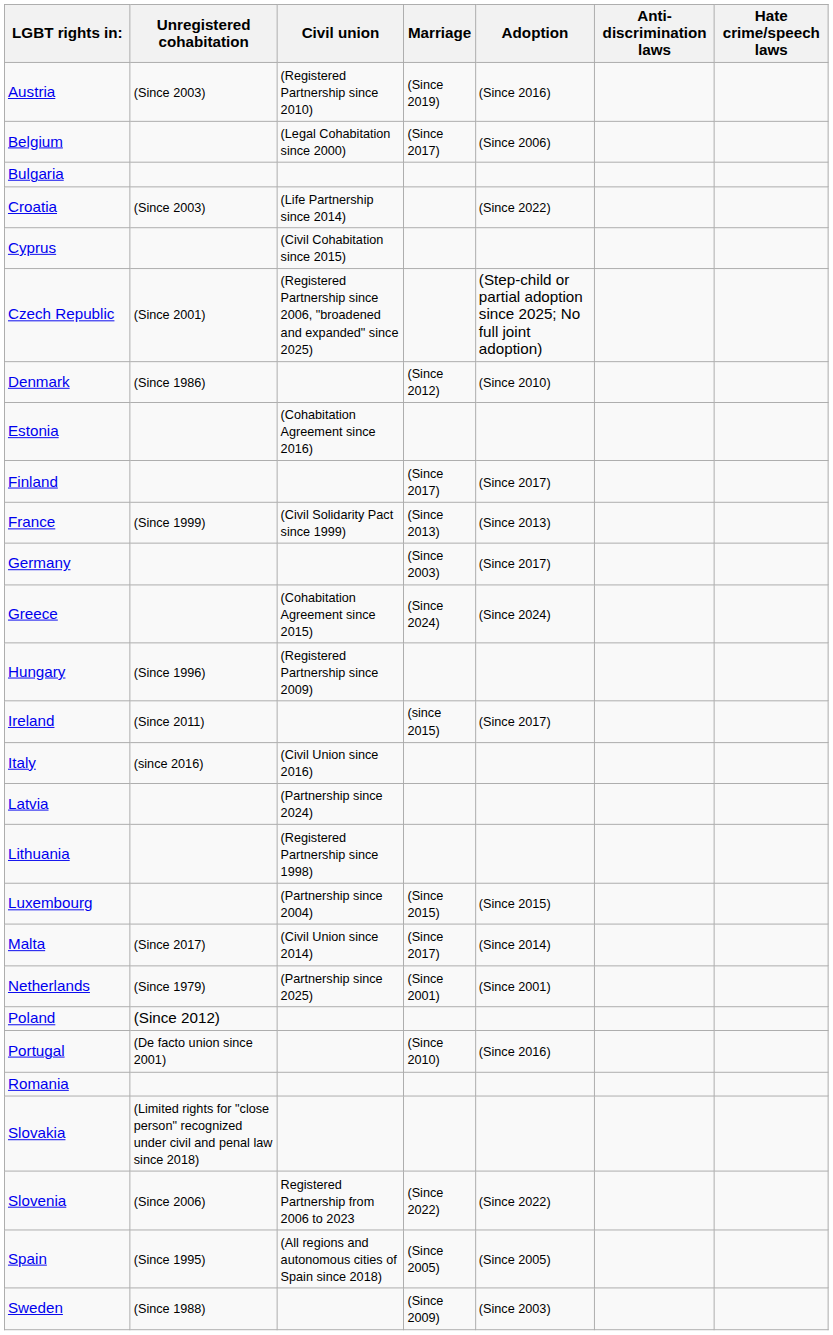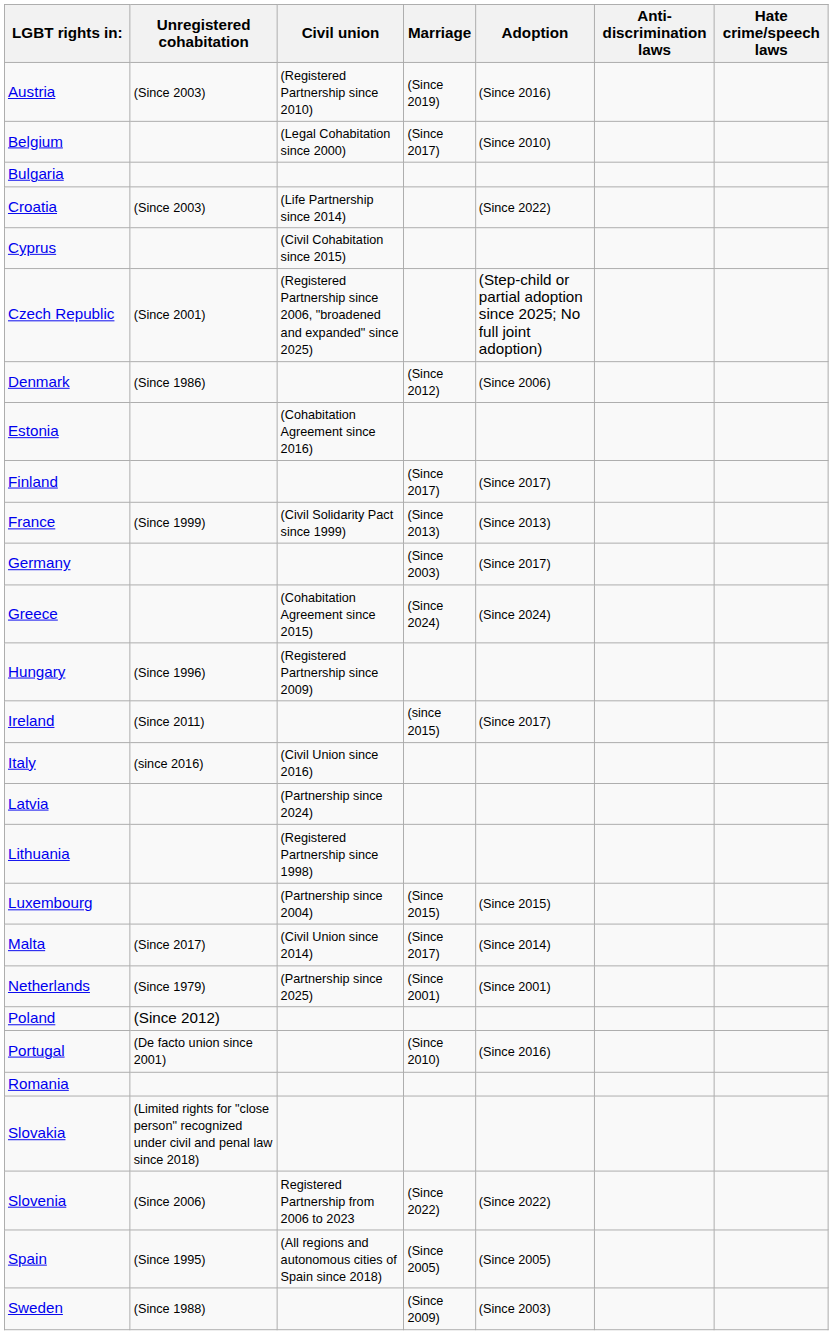Belgium | Adoption: (Since 2006) -> (Since 2010)
Denmark | Adoption: (Since 2010) -> (Since 2006)
